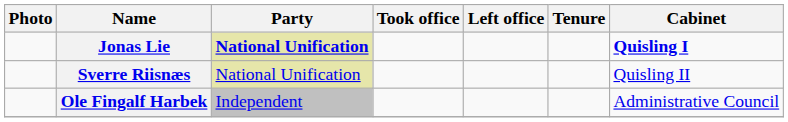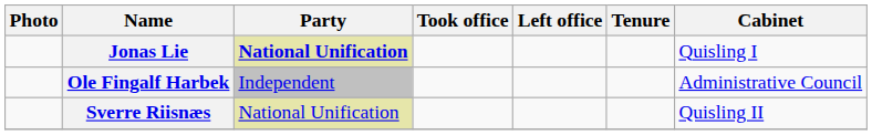Jonas Lie | Cabinet: bold -> normal
rows swapped: Ole Fingalf Harbek <-> Sverre Riisnæs
